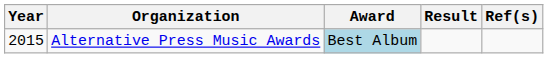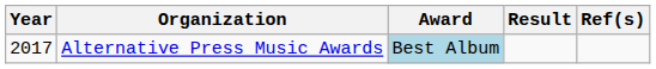Alternative Press Music Awards | Year: 2015 -> 2017
